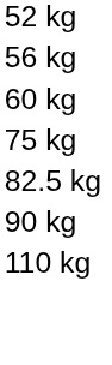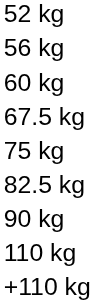+ row: 67.5 kg
+ row: +110 kg
